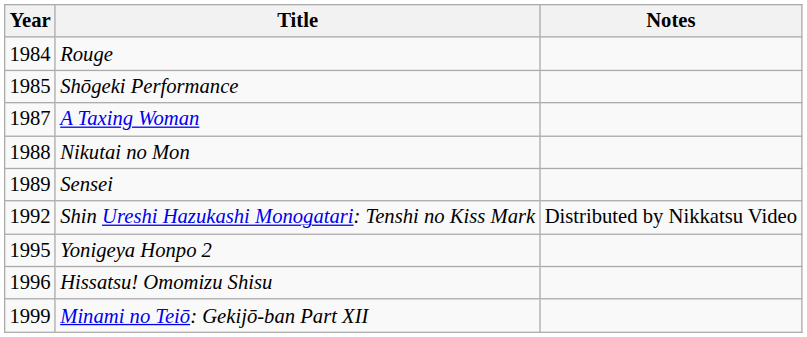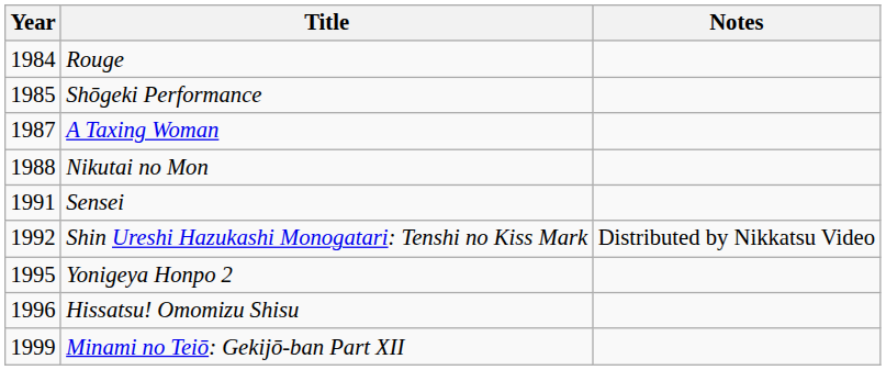Sensei | Year: 1989 -> 1991
